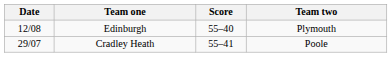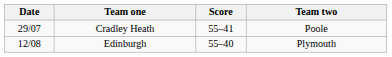rows swapped: Cradley Heath <-> Edinburgh
